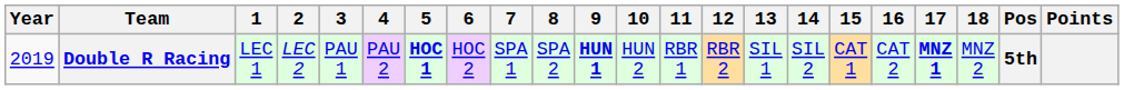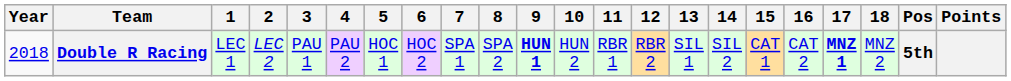Double R Racing | Year: 2019 -> 2018
Double R Racing | 5: bold -> normal
